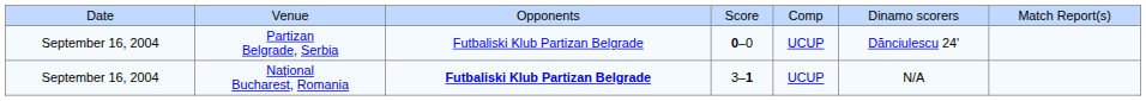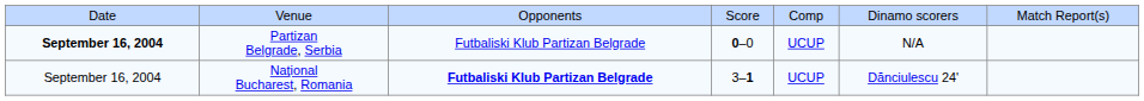Partizan Belgrade, Serbia | column 1: normal -> bold
Partizan Belgrade, Serbia | column 6: Dănciulescu 24' -> N/A
Naţional Bucharest, Romania | column 6: N/A -> Dănciulescu 24'
